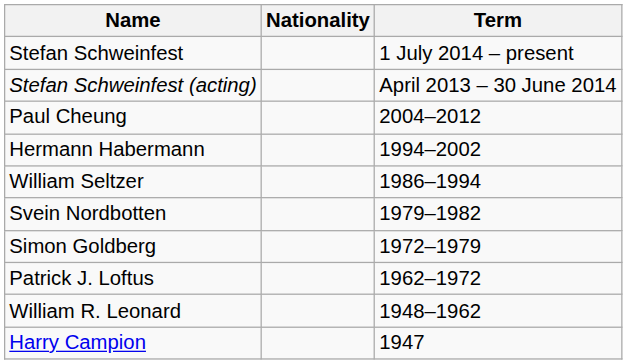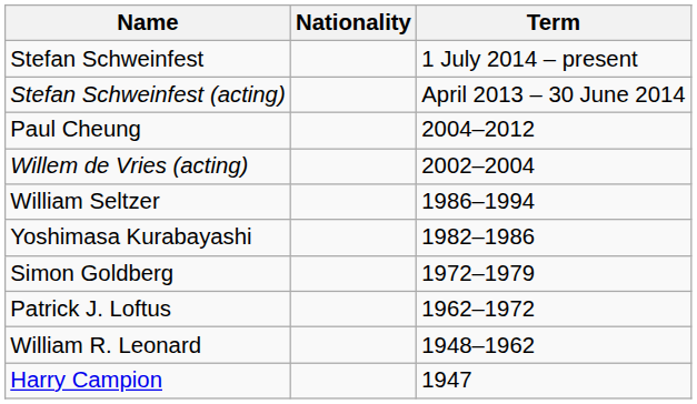+ row: Willem de Vries (acting) | 2002–2004
- row: Hermann Habermann | 1994–2002
+ row: Yoshimasa Kurabayashi | 1982–1986
- row: Svein Nordbotten | 1979–1982
